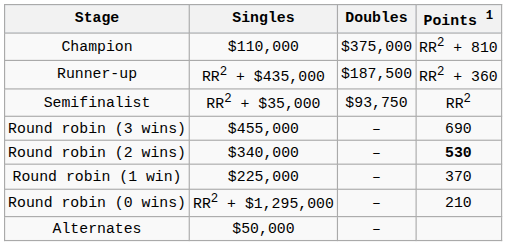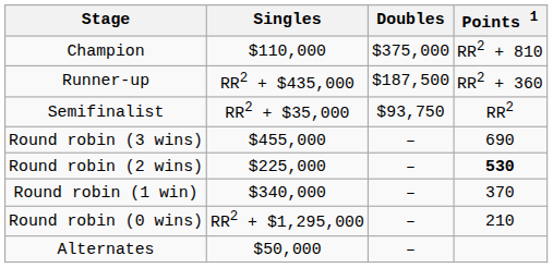Round robin (2 wins) | Singles: $340,000 -> $225,000
Round robin (1 win) | Singles: $225,000 -> $340,000
